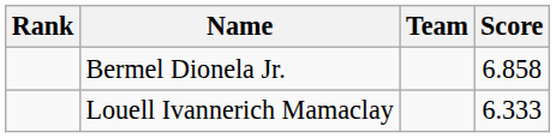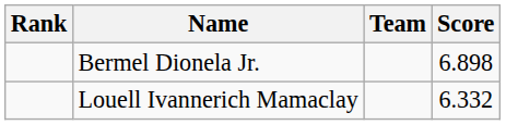Bermel Dionela Jr. | Score: 6.858 -> 6.898
Louell Ivannerich Mamaclay | Score: 6.333 -> 6.332
